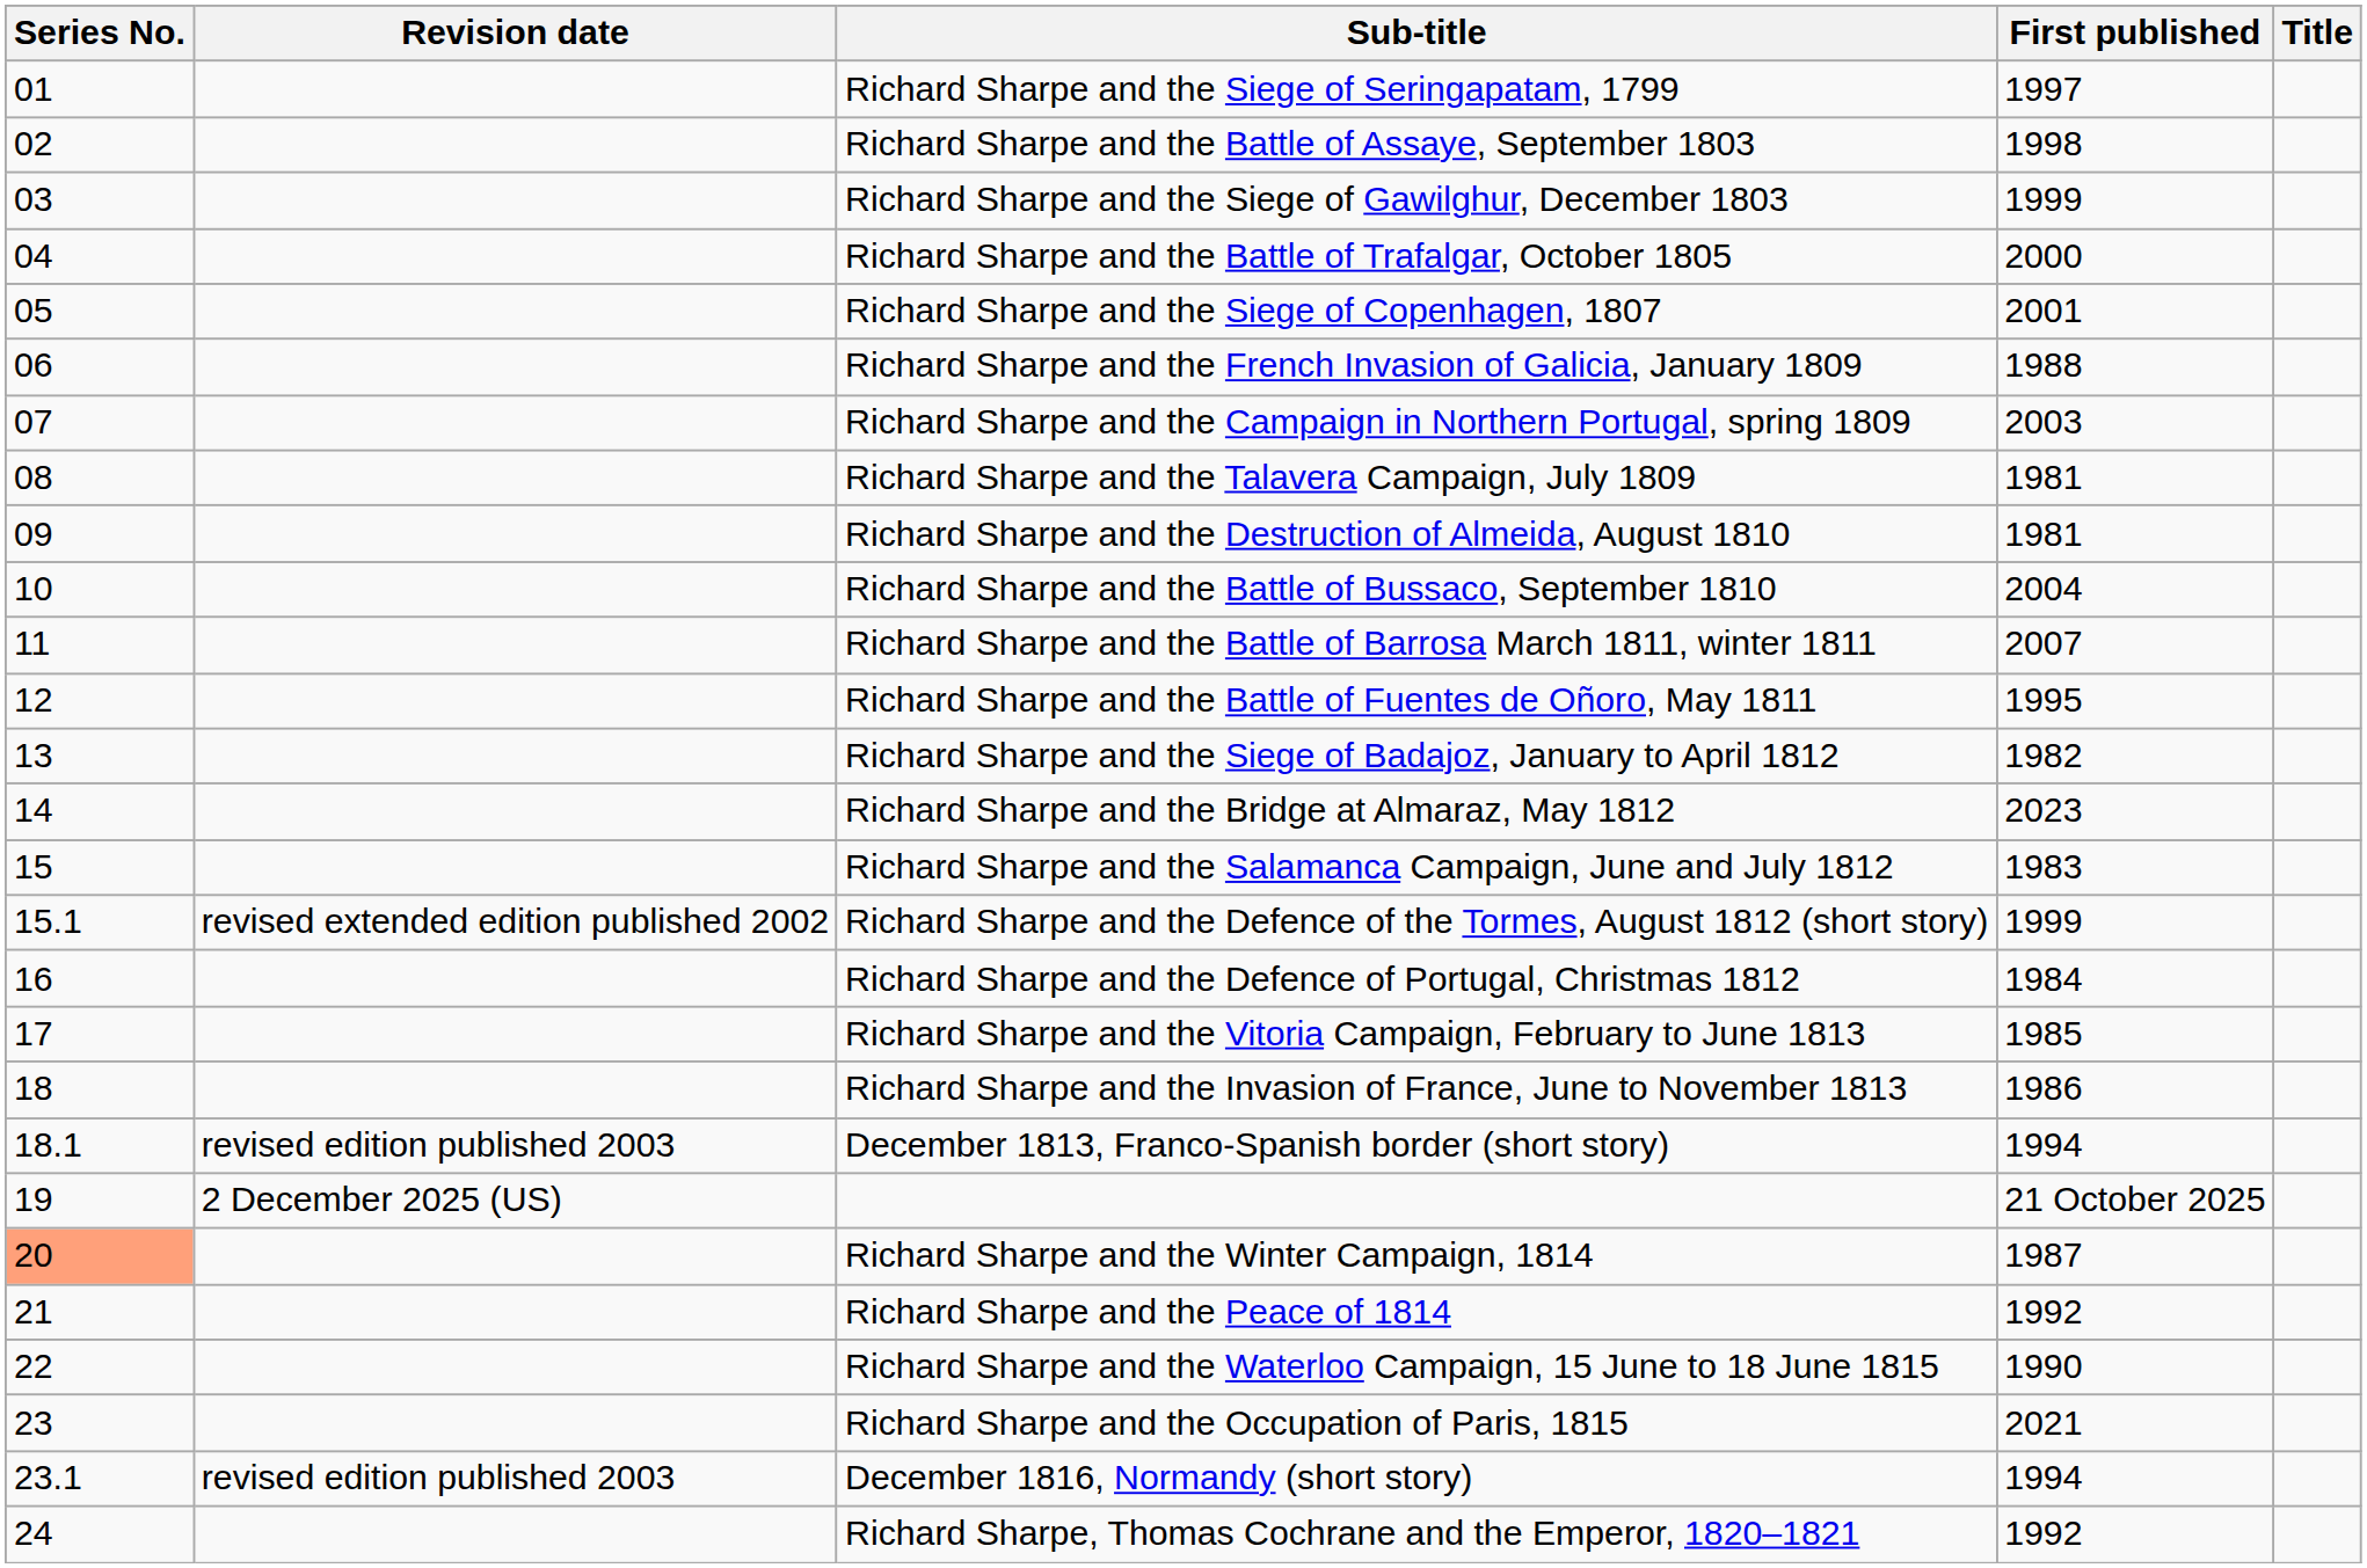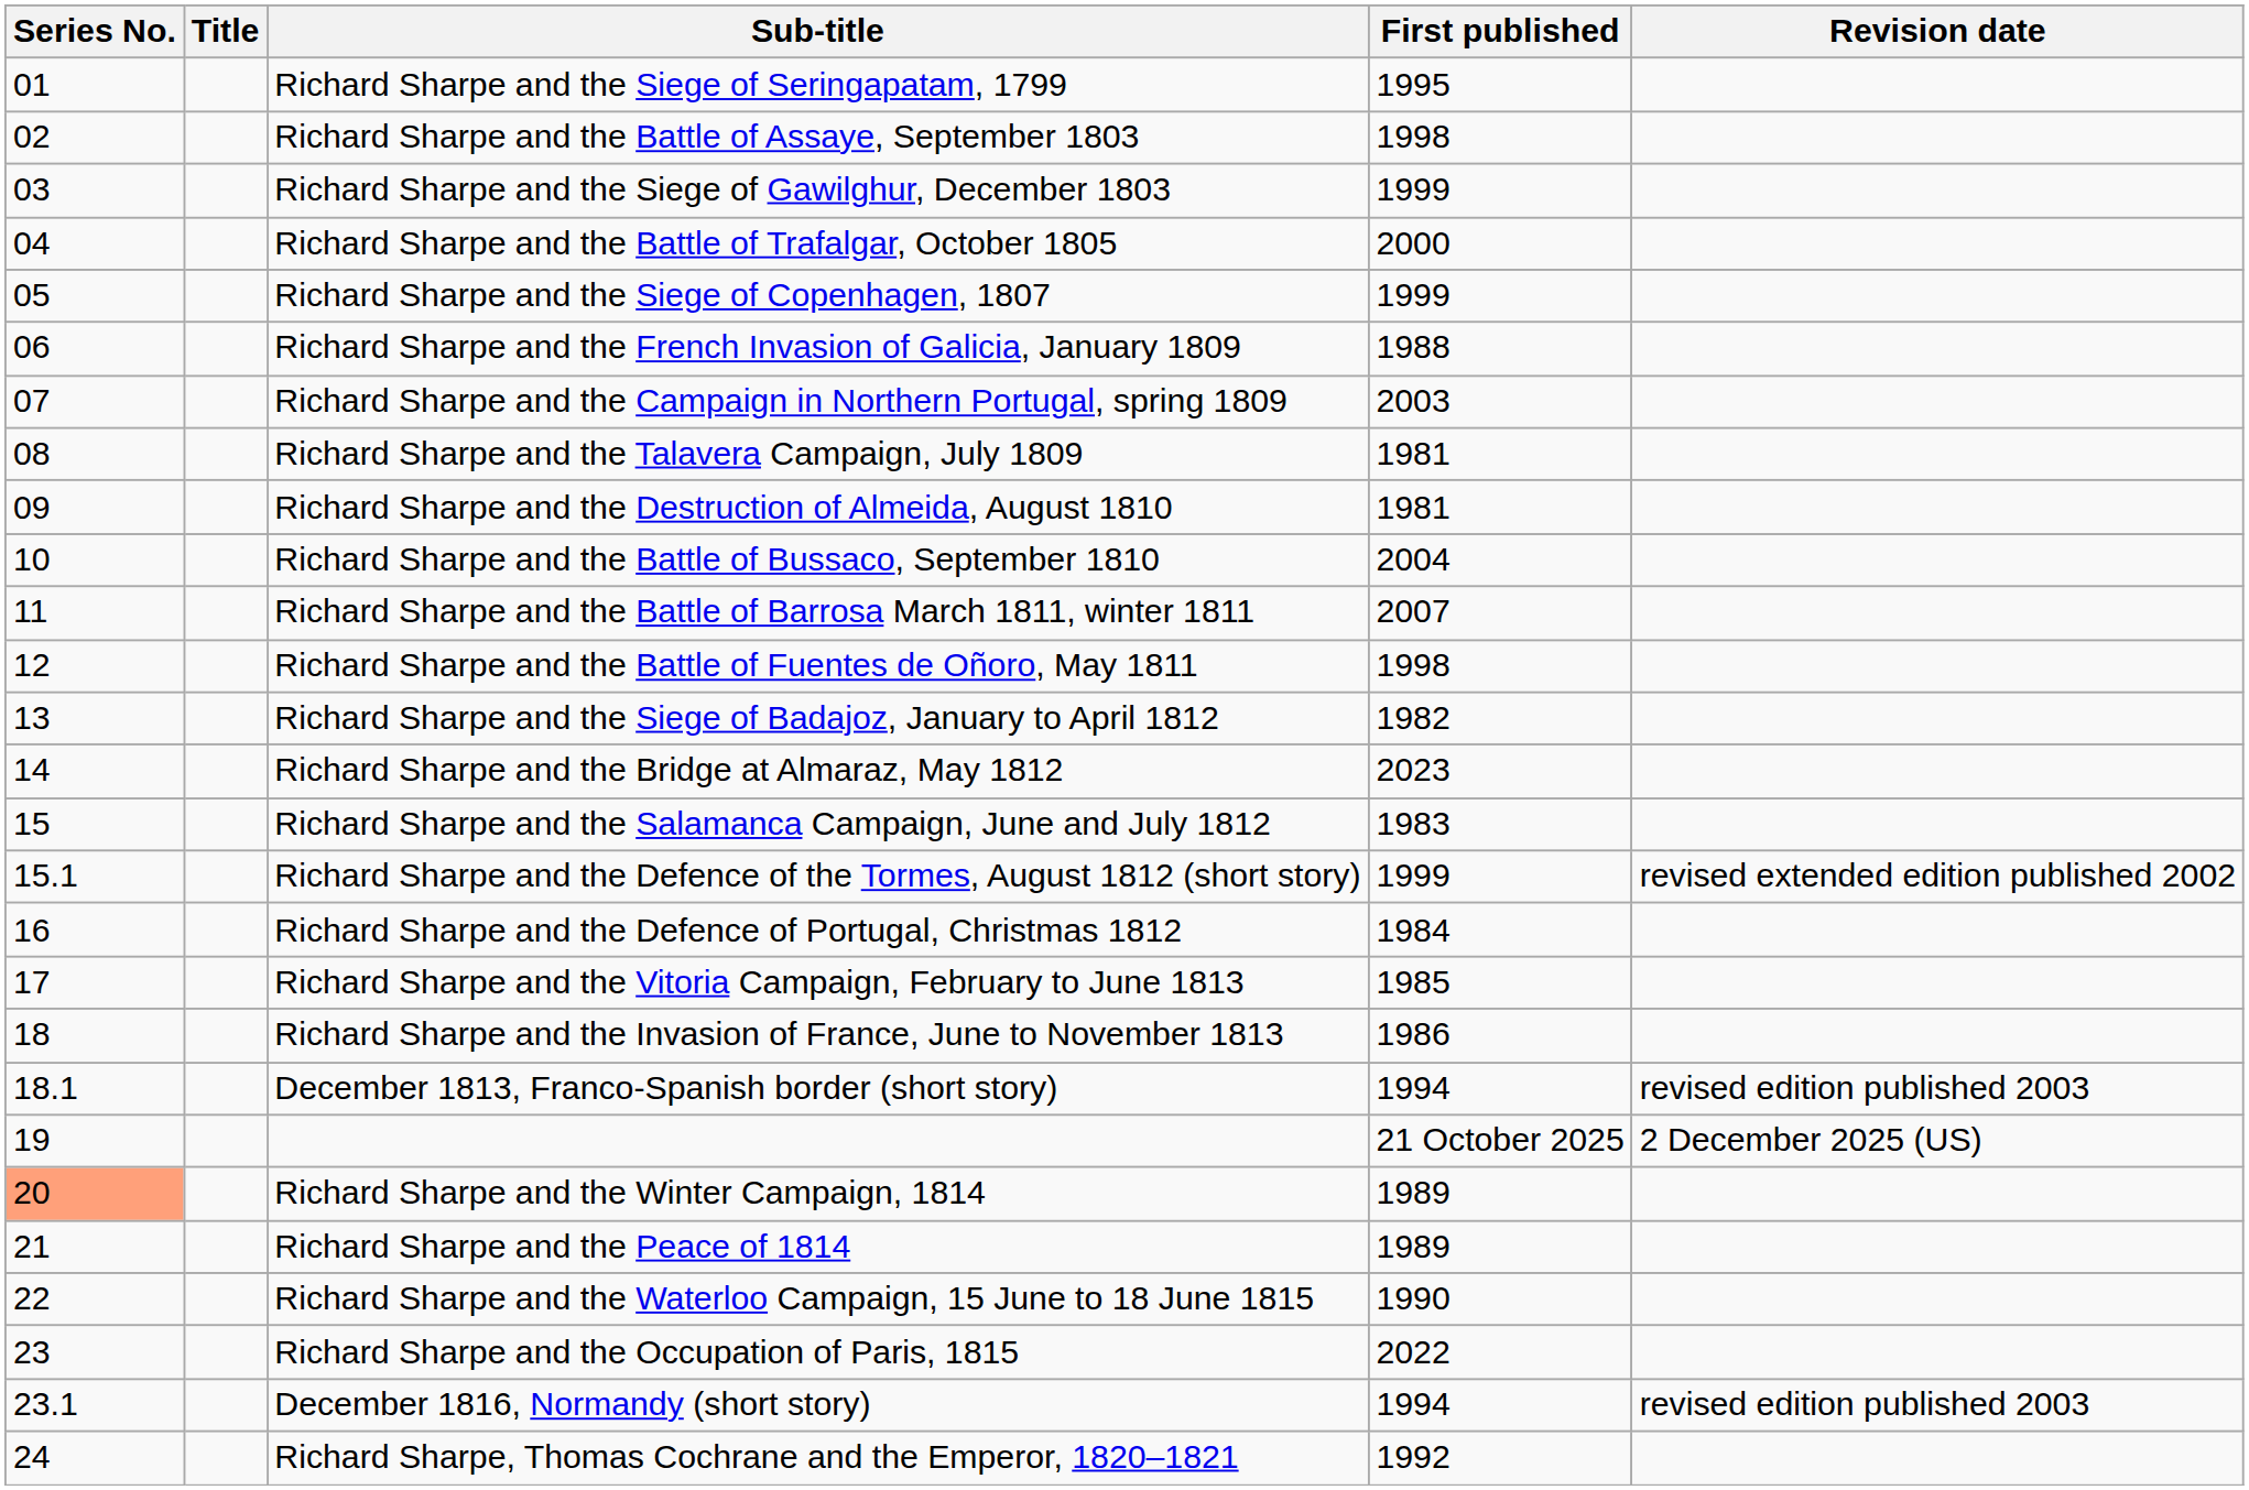columns swapped: Title <-> Revision date
Richard Sharpe and the Siege of Seringapatam, 1799 | First published: 1997 -> 1995
Richard Sharpe and the Siege of Copenhagen, 1807 | First published: 2001 -> 1999
Richard Sharpe and the Battle of Fuentes de Oñoro, May 1811 | First published: 1995 -> 1998
Richard Sharpe and the Winter Campaign, 1814 | First published: 1987 -> 1989
Richard Sharpe and the Peace of 1814 | First published: 1992 -> 1989
Richard Sharpe and the Occupation of Paris, 1815 | First published: 2021 -> 2022
